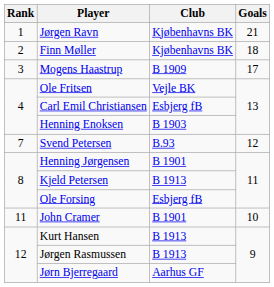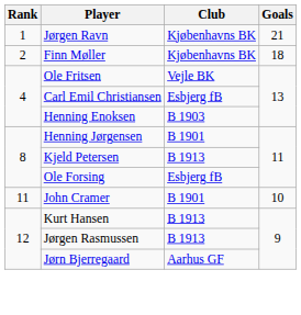- row: 3 | Mogens Haastrup | B 1909 | 17
- row: 7 | Svend Petersen | B.93 | 12
